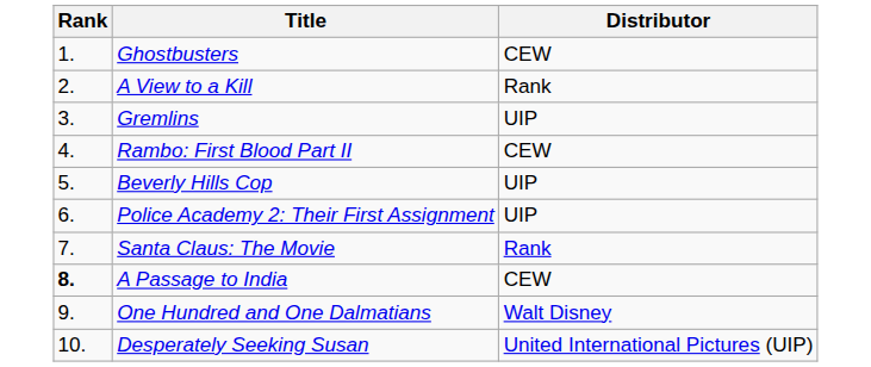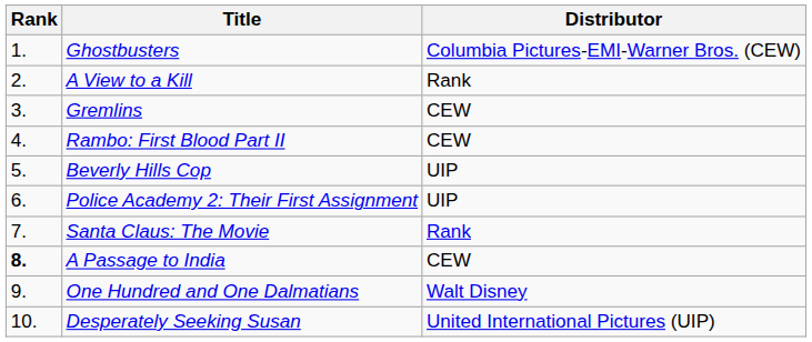Ghostbusters | Distributor: CEW -> Columbia Pictures-EMI-Warner Bros. (CEW)
Gremlins | Distributor: UIP -> CEW
